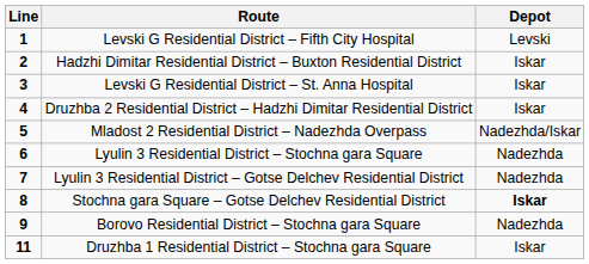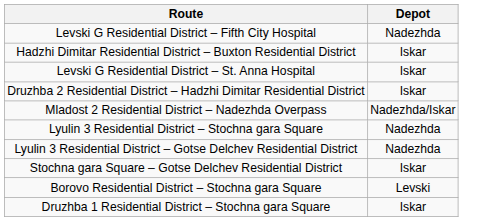- column: Line | 1 | 2 | 3 | 4 | 5 | 6 | 7 | 8 | 9 | 11
Levski G Residential District – Fifth City Hospital | Depot: Levski -> Nadezhda
Stochna gara Square – Gotse Delchev Residential District | Depot: bold -> normal
Borovo Residential District – Stochna gara Square | Depot: Nadezhda -> Levski
